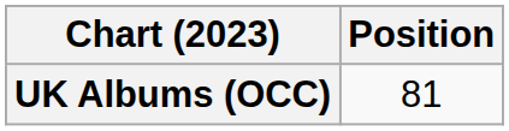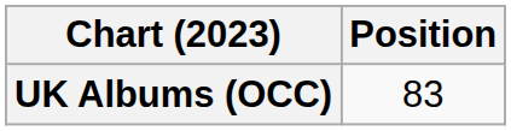UK Albums (OCC) | Position: 81 -> 83
